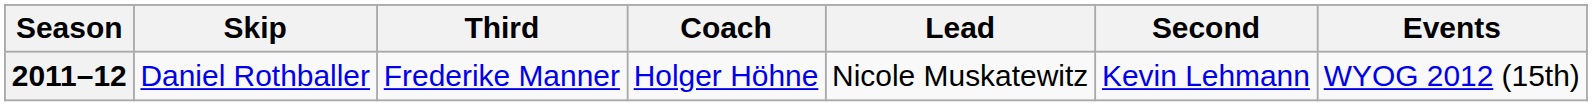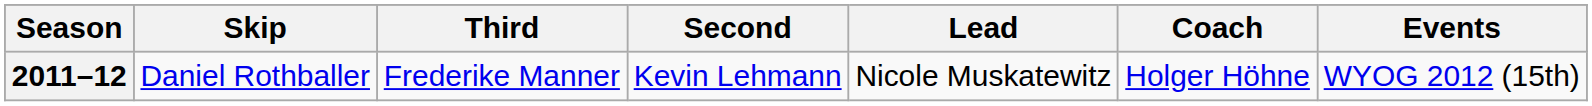columns swapped: Second <-> Coach
